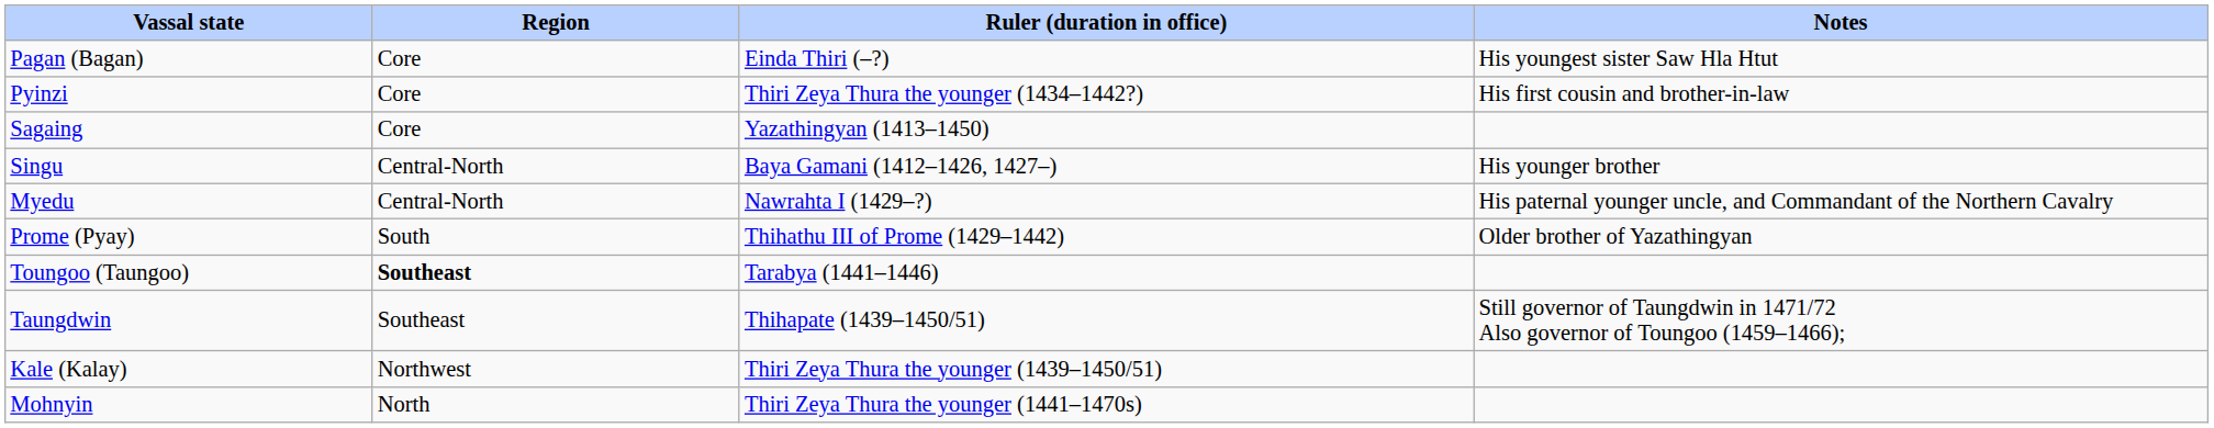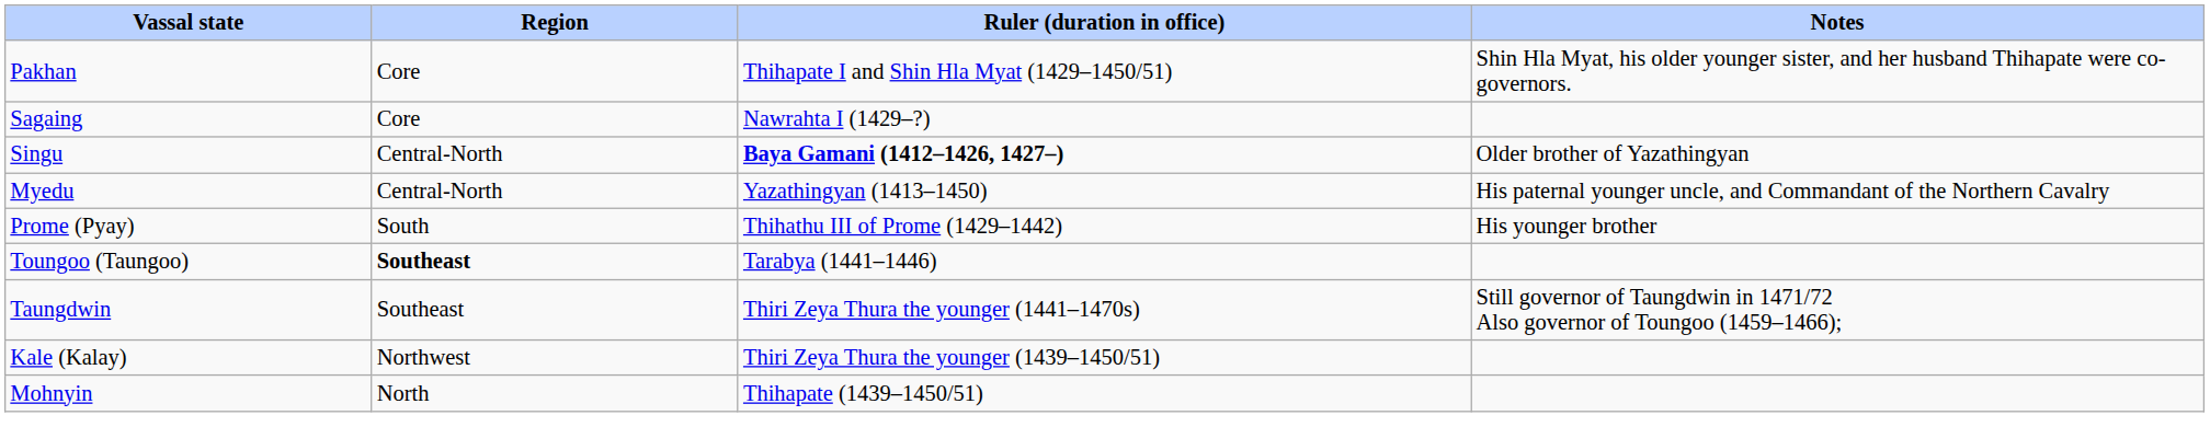- row: Pagan (Bagan) | Core | Einda Thiri (–?) | His youngest sister Saw Hla Htut
+ row: Pakhan | Core | Thihapate I and Shin Hla Myat (1429–1450/51) | Shin Hla Myat, his older younger sister, and her husband Thihapate were co-governors.
- row: Pyinzi | Core | Thiri Zeya Thura the younger (1434–1442?) | His first cousin and brother-in-law
Sagaing | Ruler (duration in office): Yazathingyan (1413–1450) -> Nawrahta I (1429–?)
Singu | Ruler (duration in office): normal -> bold
Singu | Notes: His younger brother -> Older brother of Yazathingyan
Myedu | Ruler (duration in office): Nawrahta I (1429–?) -> Yazathingyan (1413–1450)
Prome (Pyay) | Notes: Older brother of Yazathingyan -> His younger brother
Taungdwin | Ruler (duration in office): Thihapate (1439–1450/51) -> Thiri Zeya Thura the younger (1441–1470s)
Mohnyin | Ruler (duration in office): Thiri Zeya Thura the younger (1441–1470s) -> Thihapate (1439–1450/51)
